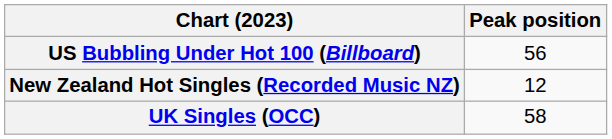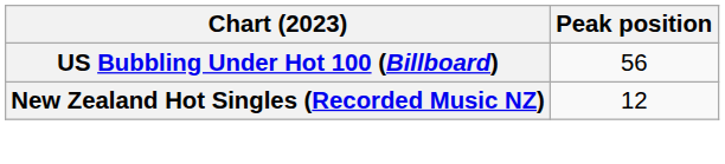- row: UK Singles (OCC) | 58
